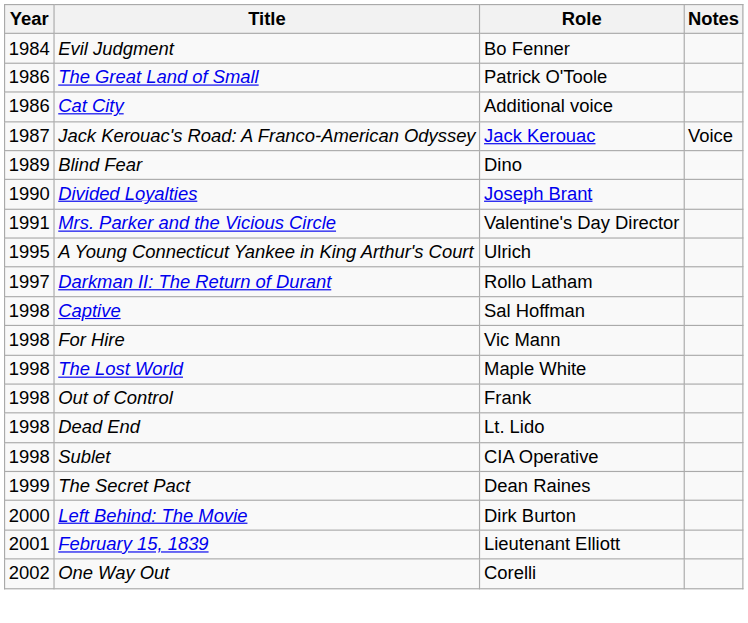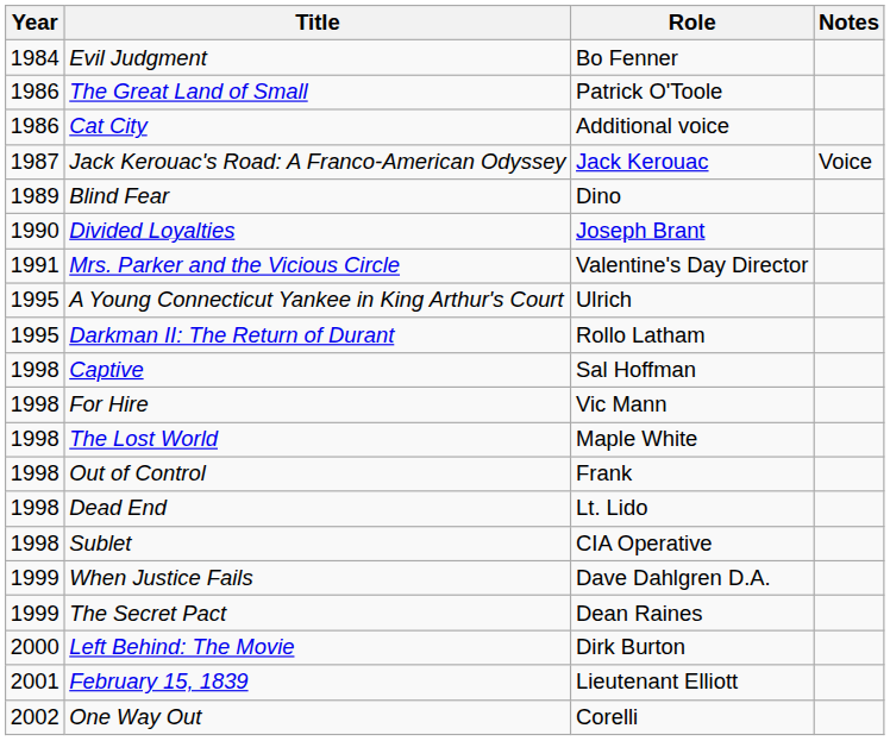Darkman II: The Return of Durant | Year: 1997 -> 1995
+ row: 1999 | When Justice Fails | Dave Dahlgren D.A.
